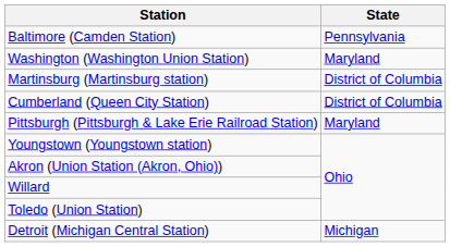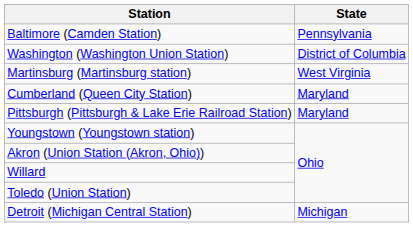Washington (Washington Union Station) | State: Maryland -> District of Columbia
Martinsburg (Martinsburg station) | State: District of Columbia -> West Virginia
Cumberland (Queen City Station) | State: District of Columbia -> Maryland
